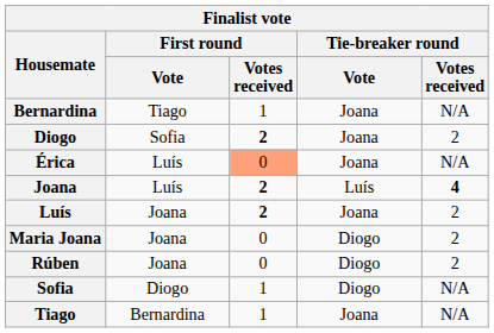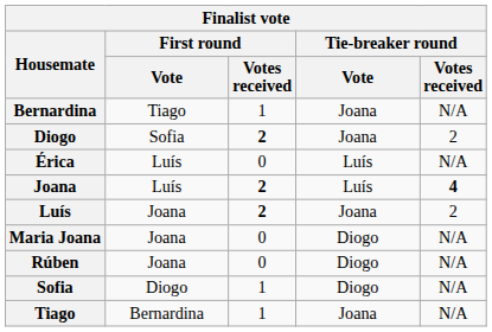Érica | First round / Votes received: lightsalmon background -> no background
Érica | Tie-breaker round / Vote: Joana -> Luís
Maria Joana | Tie-breaker round / Votes received: 2 -> N/A
Rúben | Tie-breaker round / Votes received: 2 -> N/A
